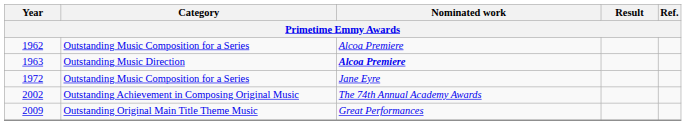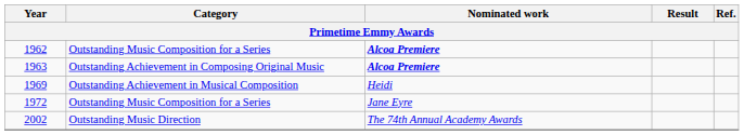1962 | Nominated work: normal -> bold
1963 | Category: Outstanding Music Direction -> Outstanding Achievement in Composing Original Music
+ row: 1969 | Outstanding Achievement in Musical Composition | Heidi
2002 | Category: Outstanding Achievement in Composing Original Music -> Outstanding Music Direction
- row: 2009 | Outstanding Original Main Title Theme Music | Great Performances
